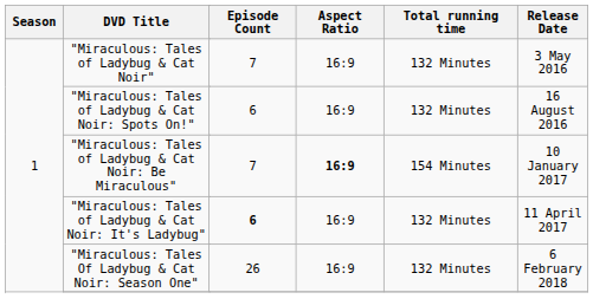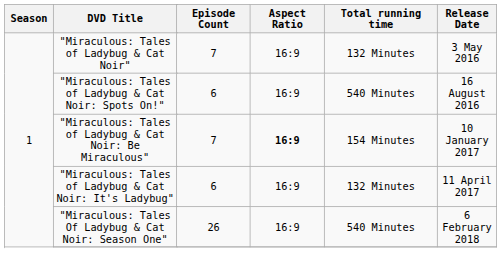"Miraculous: Tales of Ladybug & Cat Noir: Spots On!" | Total running time: 132 Minutes -> 540 Minutes
"Miraculous: Tales of Ladybug & Cat Noir: It's Ladybug" | Episode Count: bold -> normal
"Miraculous: Tales Of Ladybug & Cat Noir: Season One" | Total running time: 132 Minutes -> 540 Minutes
